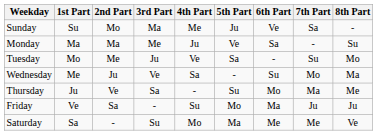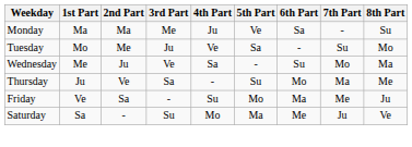- row: Sunday | Su | Mo | Ma | Me | Ju | Ve | Sa | -
Friday | 7th Part: Ju -> Me
Saturday | 7th Part: Me -> Ju
